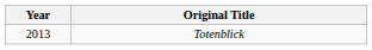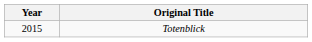Totenblick | Year: 2013 -> 2015
